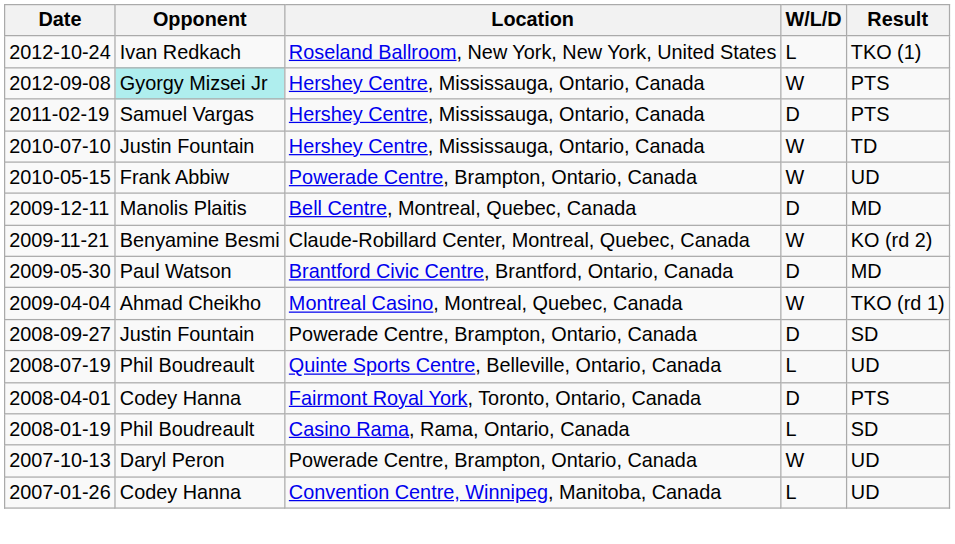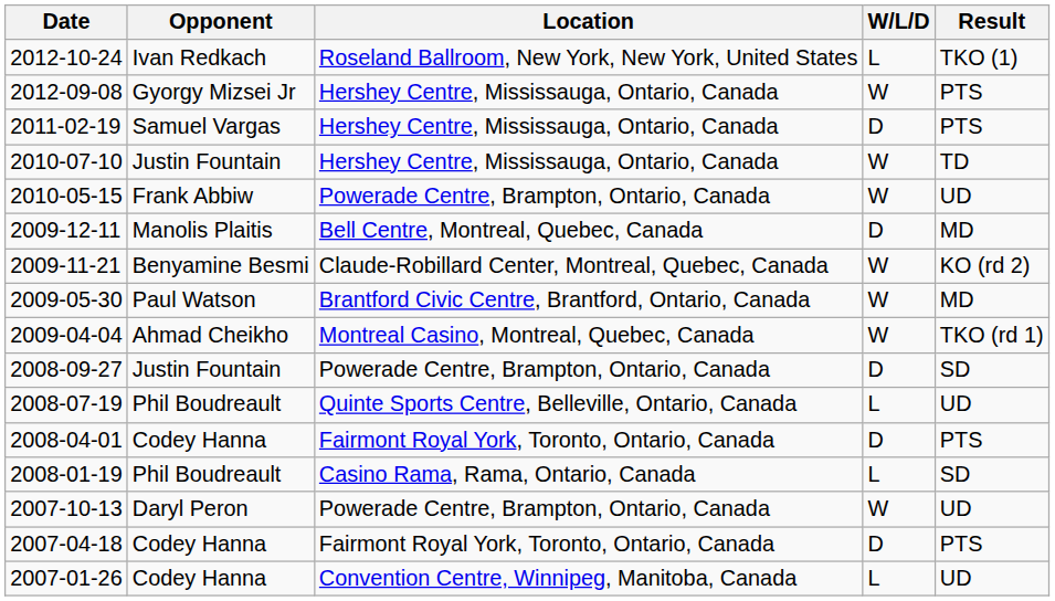2012-09-08 | Opponent: paleturquoise background -> no background
2009-05-30 | W/L/D: D -> W
+ row: 2007-04-18 | Codey Hanna | Fairmont Royal York, Toronto, Ontario, Canada | D | PTS
